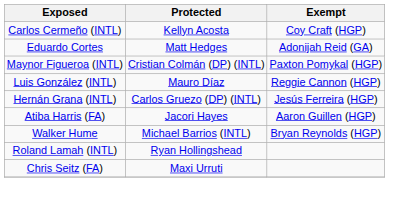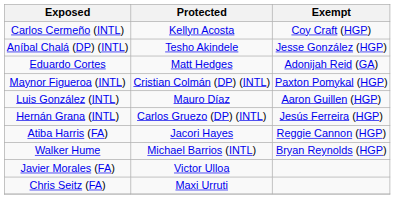+ row: Aníbal Chalá (DP) (INTL) | Tesho Akindele | Jesse González (HGP)
Luis González (INTL) | Exempt: Reggie Cannon (HGP) -> Aaron Guillen (HGP)
Atiba Harris (FA) | Exempt: Aaron Guillen (HGP) -> Reggie Cannon (HGP)
- row: Roland Lamah (INTL) | Ryan Hollingshead
+ row: Javier Morales (FA) | Victor Ulloa
